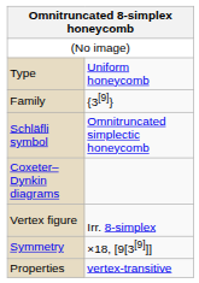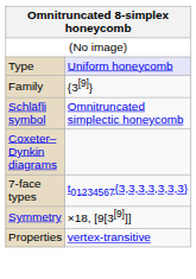Type | column 2: no background -> lavender background
+ row: 7-face types | t01234567{3,3,3,3,3,3,3}
- row: Vertex figure | Irr. 8-simplex
